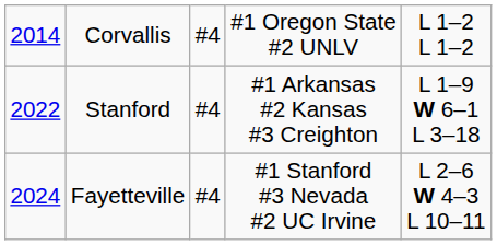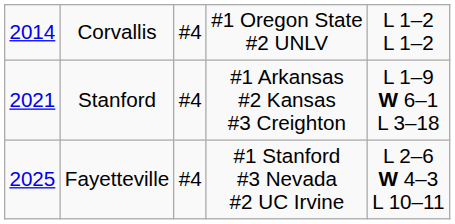Stanford | column 1: 2022 -> 2021
Fayetteville | column 1: 2024 -> 2025
